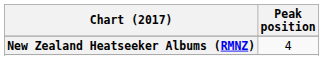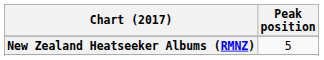New Zealand Heatseeker Albums (RMNZ) | Peak position: 4 -> 5
